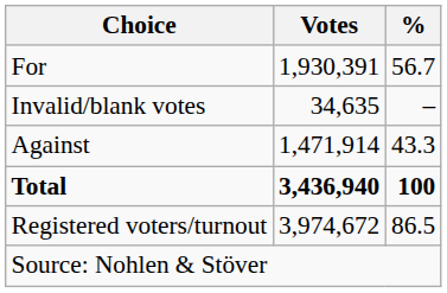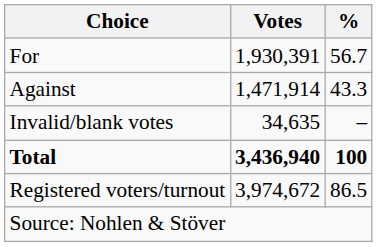rows swapped: Against <-> Invalid/blank votes
